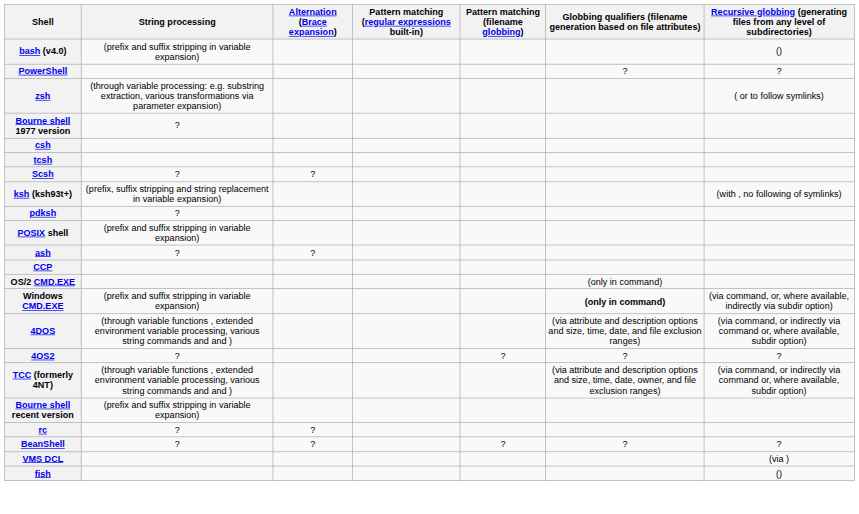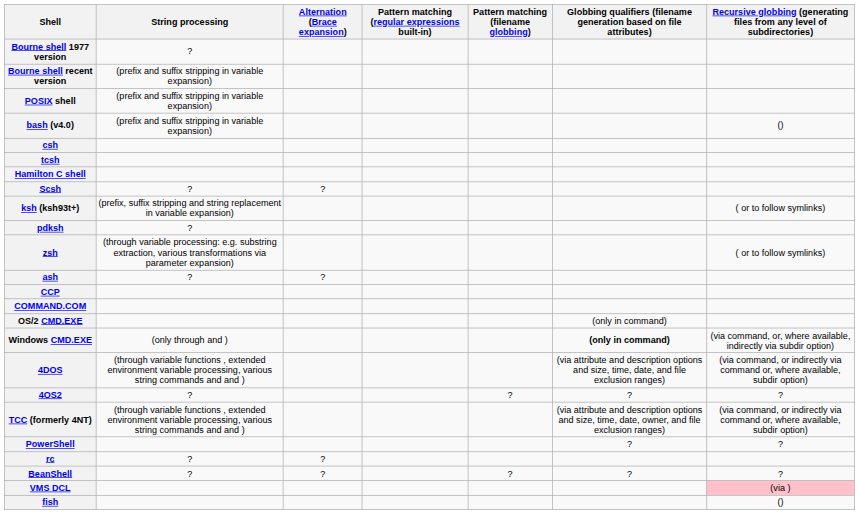rows swapped: Bourne shell 1977 version <-> bash (v4.0)
rows swapped: Bourne shell recent version <-> PowerShell
rows swapped: POSIX shell <-> zsh
+ row: Hamilton C shell
ksh (ksh93t+) | column 7: (with , no following of symlinks) -> ( or to follow symlinks)
+ row: COMMAND.COM
Windows CMD.EXE | String processing: (prefix and suffix stripping in variable expansion) -> (only through and )
VMS DCL | column 7: no background -> pink background
